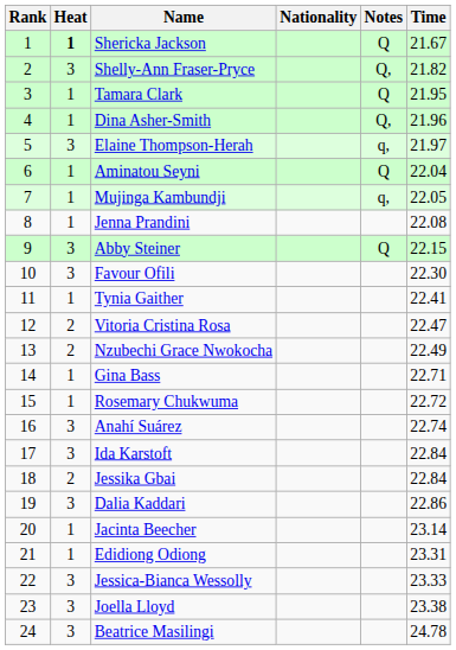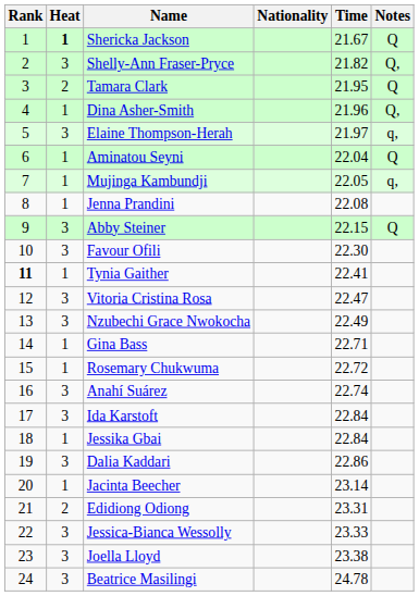columns swapped: Time <-> Notes
Tamara Clark | Heat: 1 -> 2
Tynia Gaither | Rank: normal -> bold
Vitoria Cristina Rosa | Heat: 2 -> 3
Nzubechi Grace Nwokocha | Heat: 2 -> 3
Jessika Gbai | Heat: 2 -> 1
Edidiong Odiong | Heat: 1 -> 2
